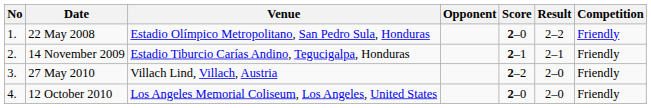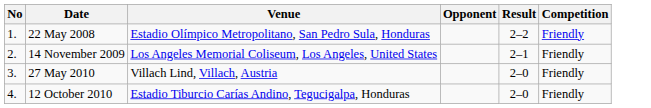- column: Score | 2–0 | 2–1 | 2–2 | 2–0
14 November 2009 | Venue: Estadio Tiburcio Carías Andino, Tegucigalpa, Honduras -> Los Angeles Memorial Coliseum, Los Angeles, United States
12 October 2010 | Venue: Los Angeles Memorial Coliseum, Los Angeles, United States -> Estadio Tiburcio Carías Andino, Tegucigalpa, Honduras
